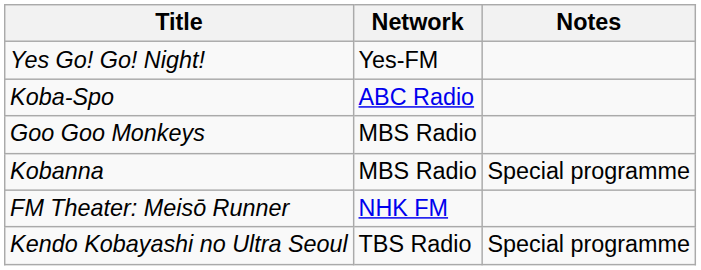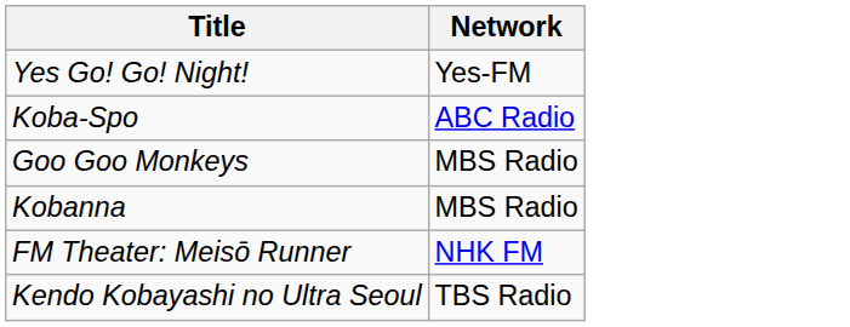- column: Notes | Special programme | Special programme
